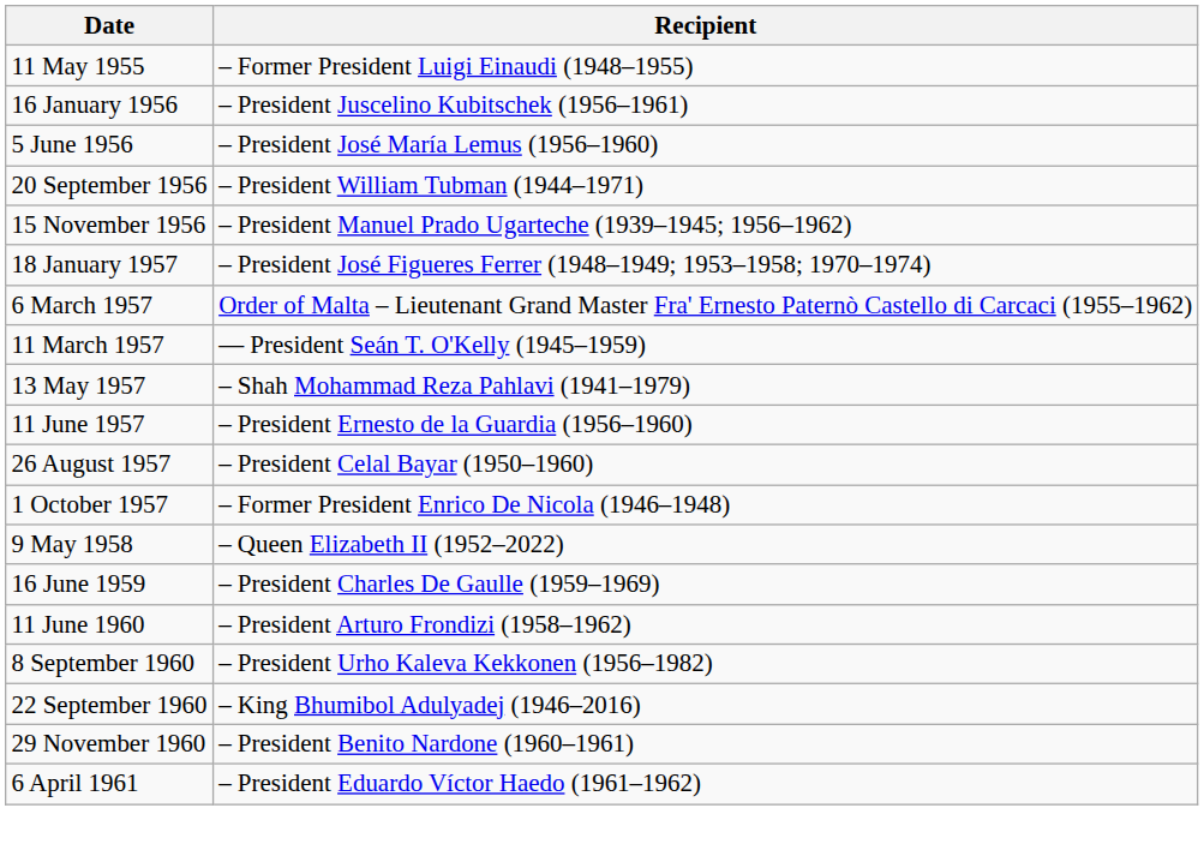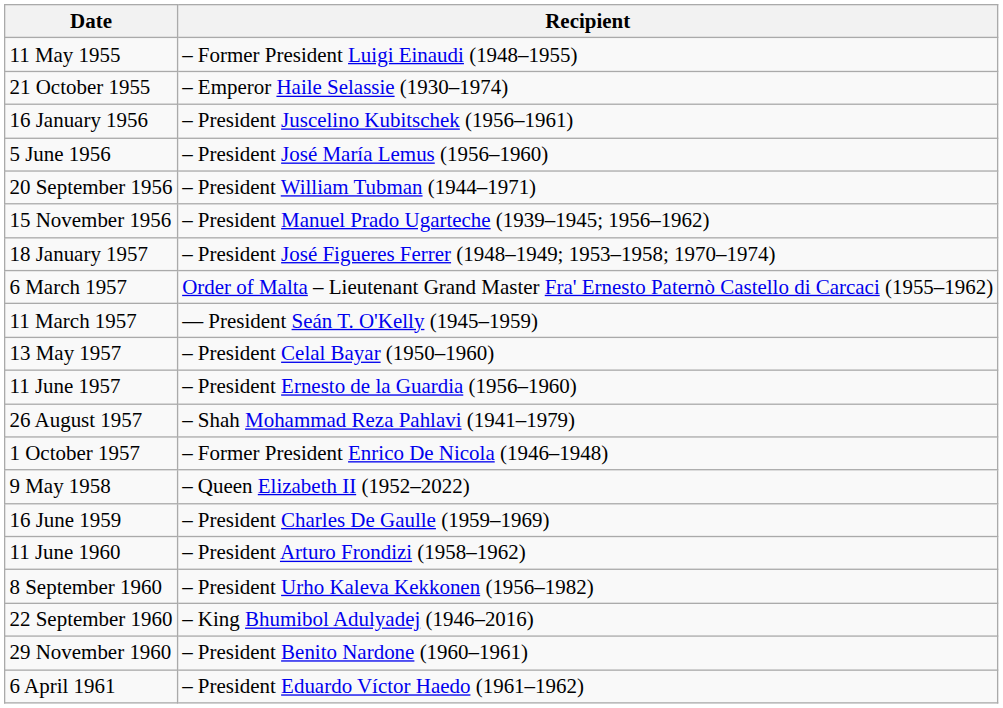+ row: 21 October 1955 | – Emperor Haile Selassie (1930–1974)
13 May 1957 | Recipient: – Shah Mohammad Reza Pahlavi (1941–1979) -> – President Celal Bayar (1950–1960)
26 August 1957 | Recipient: – President Celal Bayar (1950–1960) -> – Shah Mohammad Reza Pahlavi (1941–1979)
